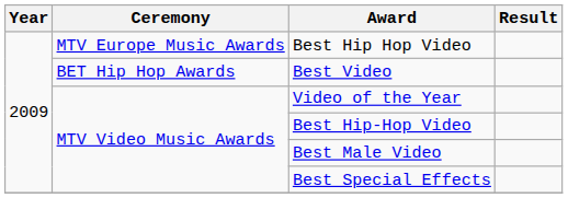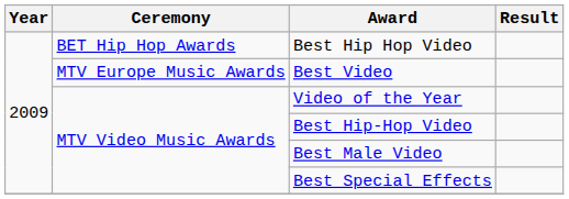Best Hip Hop Video | Ceremony: MTV Europe Music Awards -> BET Hip Hop Awards
Best Video | Ceremony: BET Hip Hop Awards -> MTV Europe Music Awards
